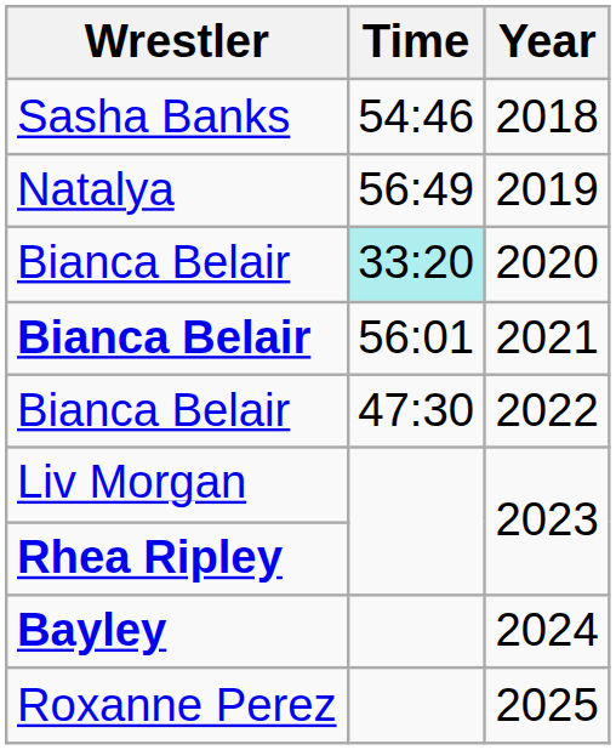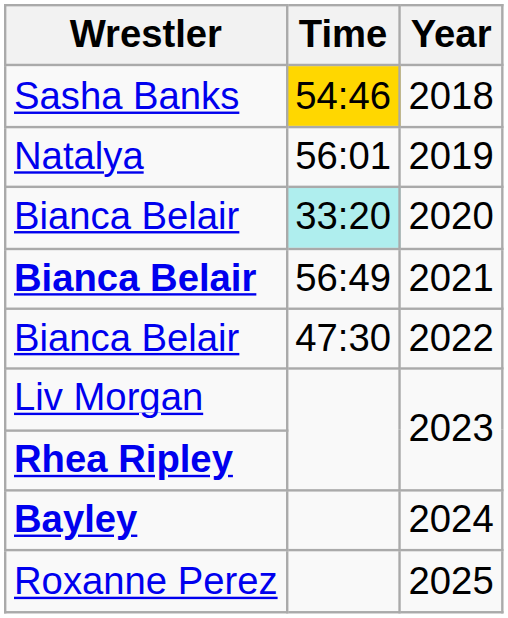2018 | Time: no background -> gold background
2019 | Time: 56:49 -> 56:01
2021 | Time: 56:01 -> 56:49
